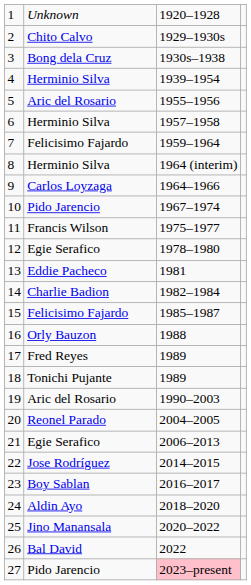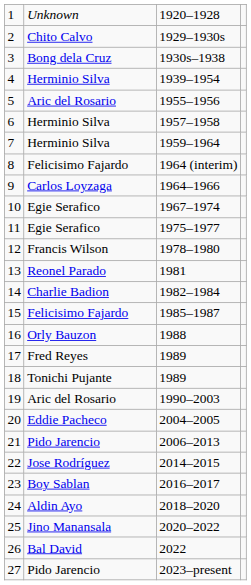7 | column 2: Felicisimo Fajardo -> Herminio Silva
8 | column 2: Herminio Silva -> Felicisimo Fajardo
10 | column 2: Pido Jarencio -> Egie Serafico
11 | column 2: Francis Wilson -> Egie Serafico
12 | column 2: Egie Serafico -> Francis Wilson
13 | column 2: Eddie Pacheco -> Reonel Parado
20 | column 2: Reonel Parado -> Eddie Pacheco
21 | column 2: Egie Serafico -> Pido Jarencio
27 | column 3: pink background -> no background
